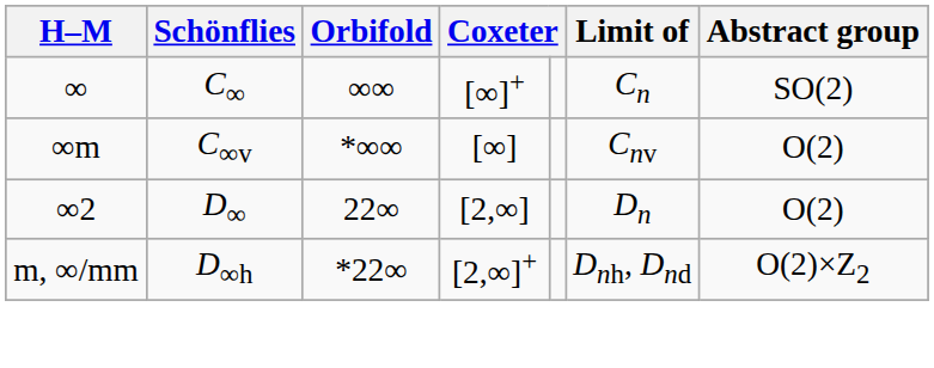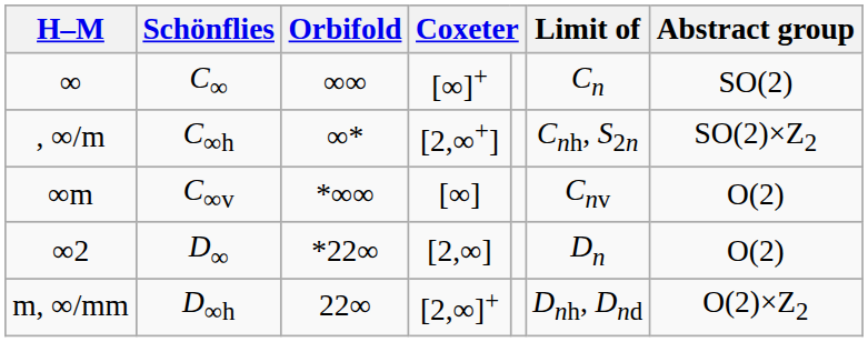+ row: , ∞/m | C∞h | ∞* | [2,∞+] | Cnh, S2n | SO(2)×Z2
D∞ | Orbifold: 22∞ -> *22∞
D∞h | Orbifold: *22∞ -> 22∞
